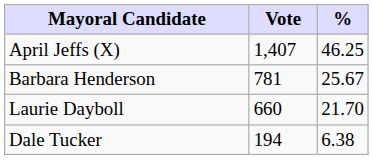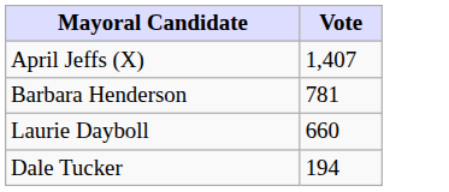- column: % | 46.25 | 25.67 | 21.70 | 6.38
